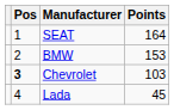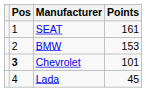SEAT | Points: 164 -> 161
Chevrolet | Points: 103 -> 101
